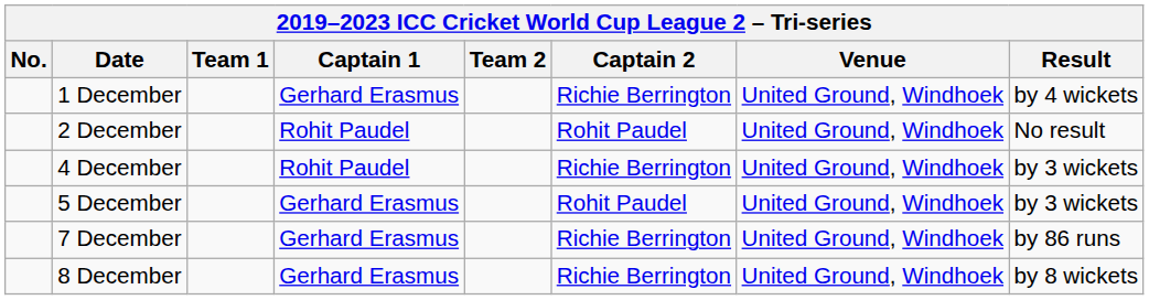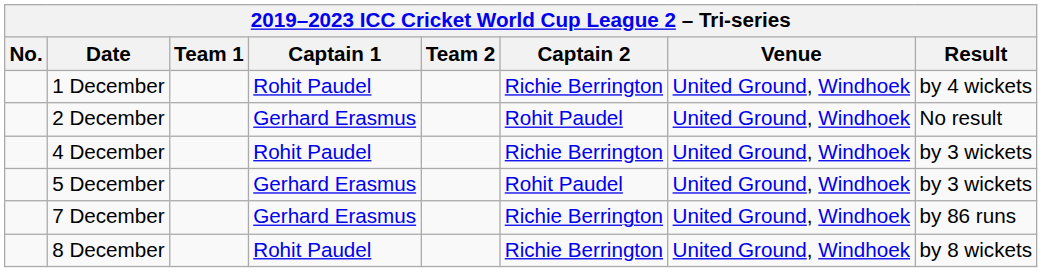1 December | Captain 1: Gerhard Erasmus -> Rohit Paudel
2 December | Captain 1: Rohit Paudel -> Gerhard Erasmus
8 December | Captain 1: Gerhard Erasmus -> Rohit Paudel
